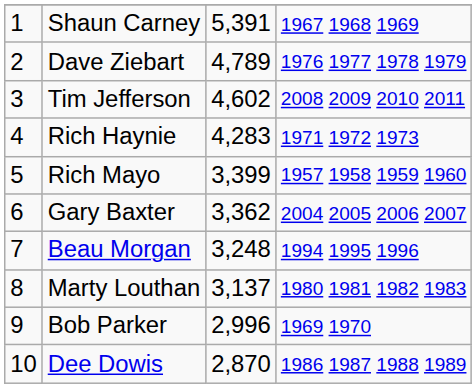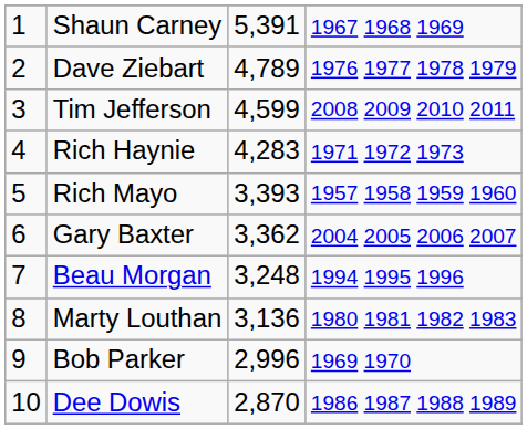Tim Jefferson | column 3: 4,602 -> 4,599
Rich Mayo | column 3: 3,399 -> 3,393
Marty Louthan | column 3: 3,137 -> 3,136
